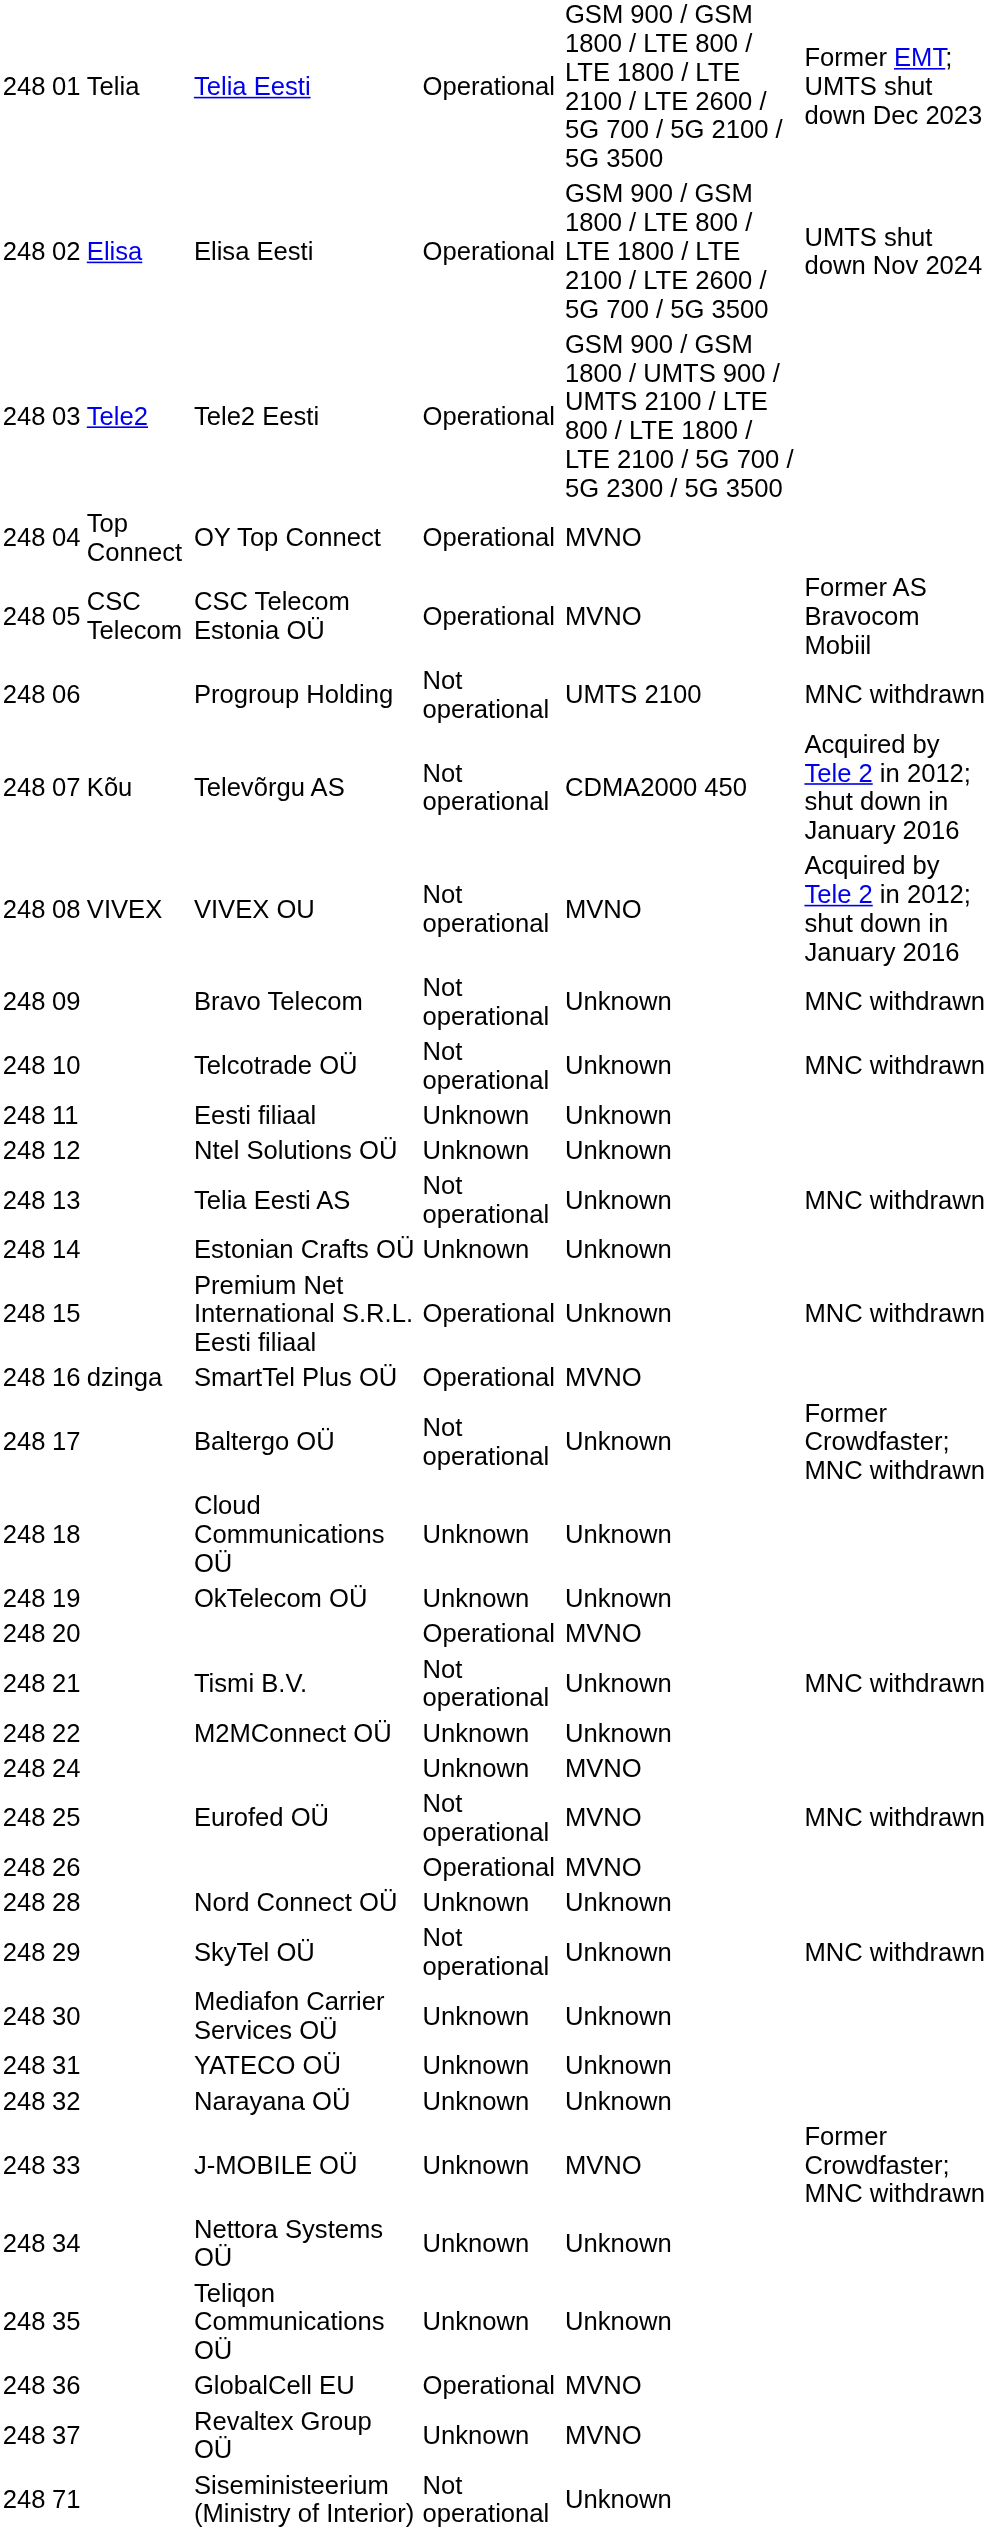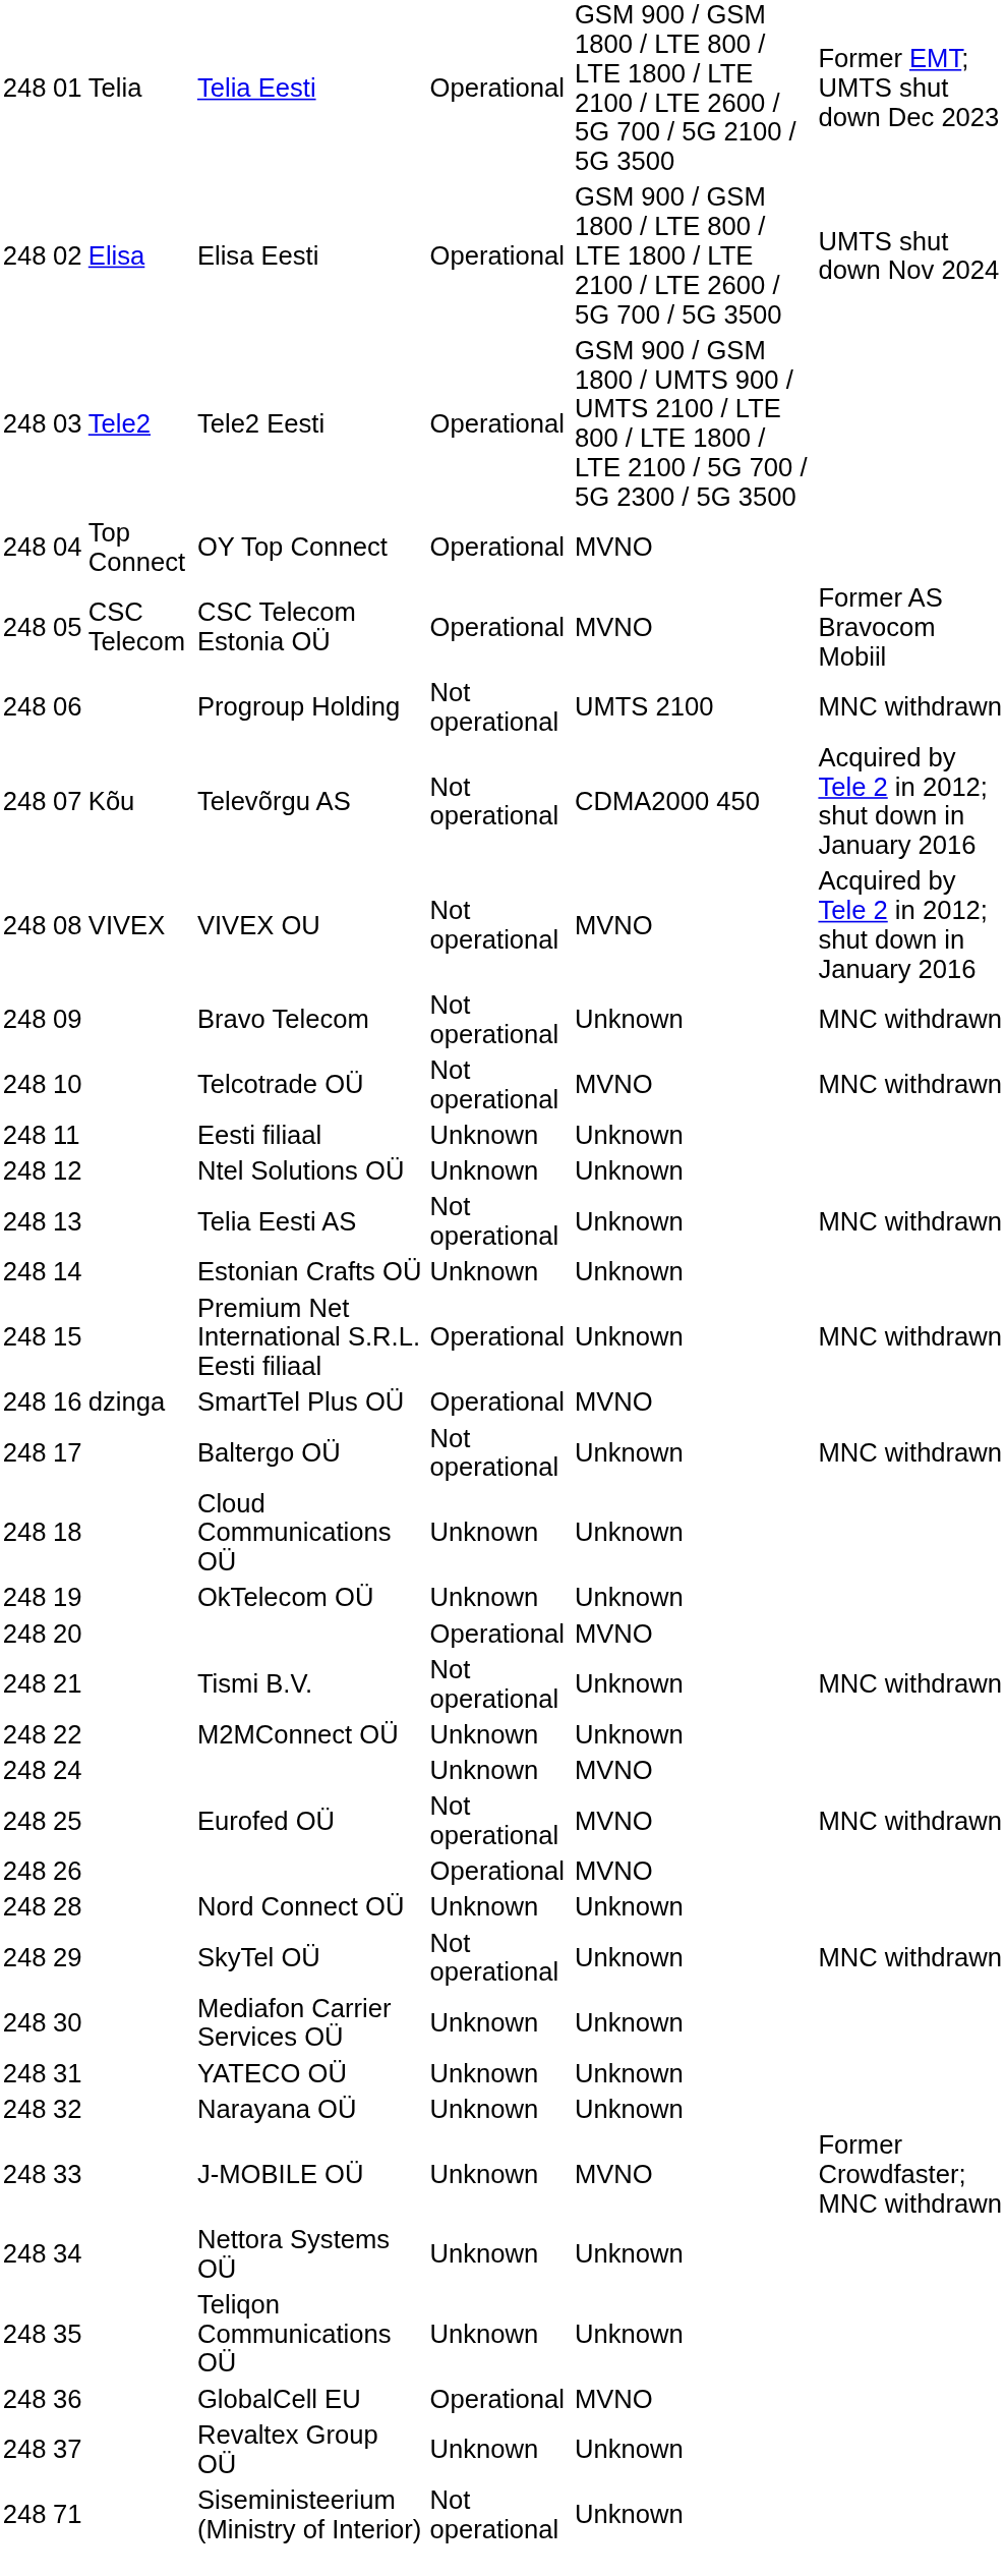Telcotrade OÜ | column 6: Unknown -> MVNO
Baltergo OÜ | column 7: Former Crowdfaster; MNC withdrawn -> MNC withdrawn
Revaltex Group OÜ | column 6: MVNO -> Unknown
